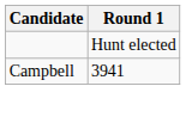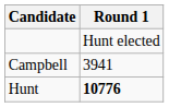+ row: Hunt | 10776
